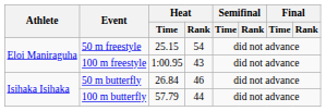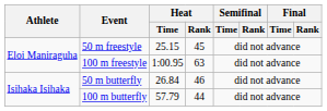50 m freestyle | Heat / Rank: 54 -> 45
100 m freestyle | Heat / Rank: 43 -> 63
